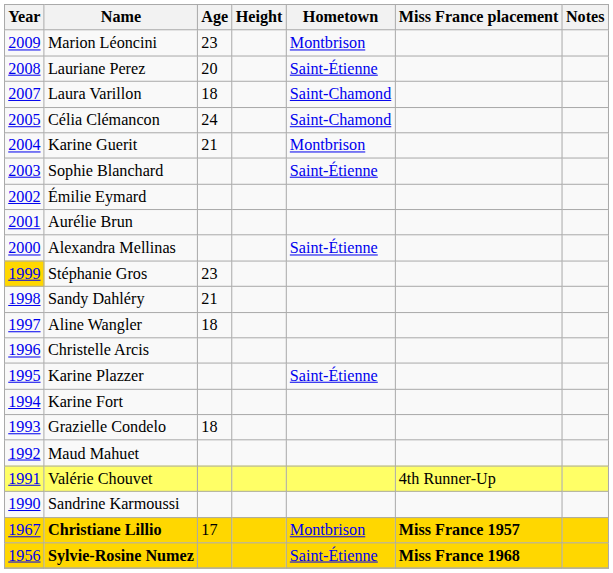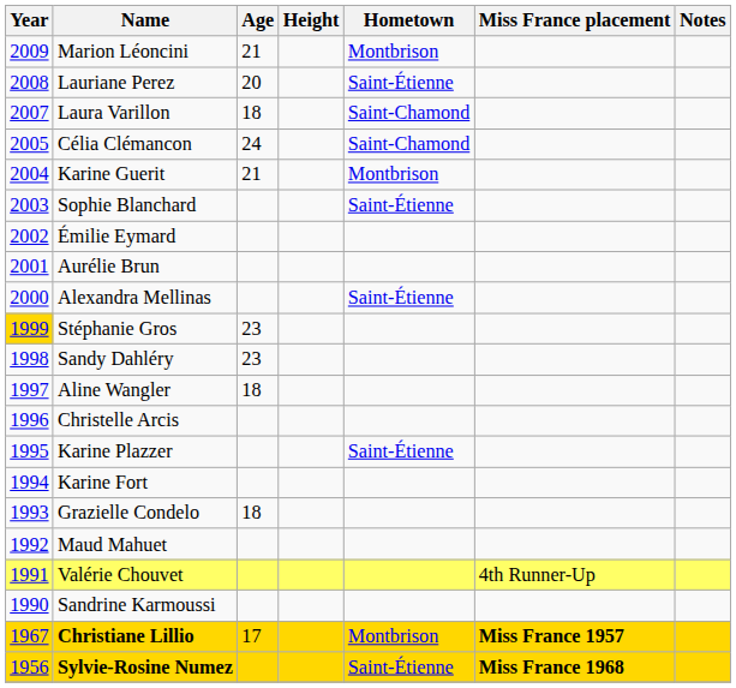Marion Léoncini | Age: 23 -> 21
Sandy Dahléry | Age: 21 -> 23
